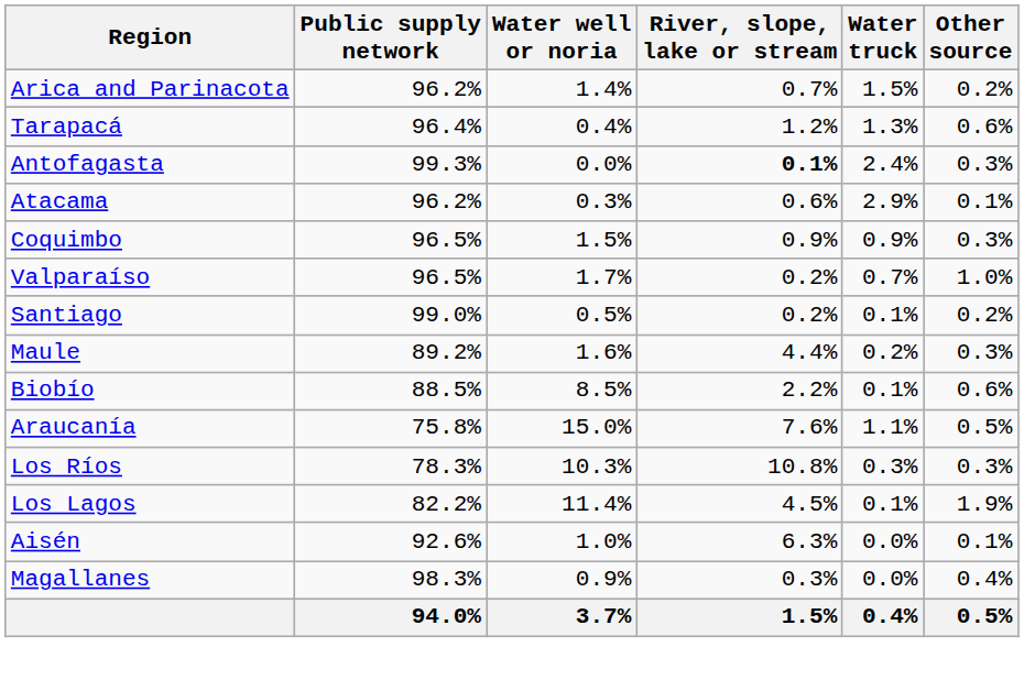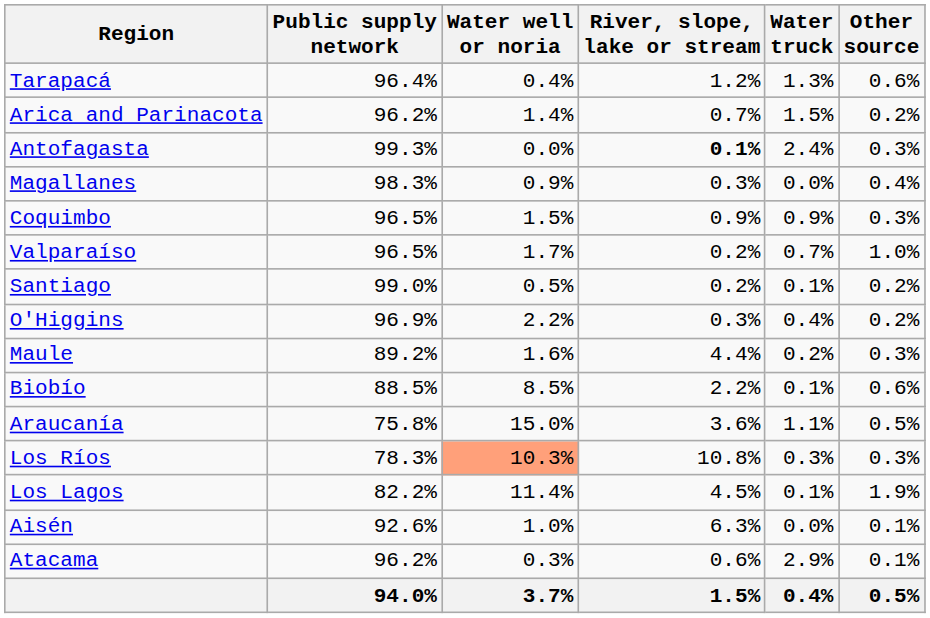rows swapped: Arica and Parinacota <-> Tarapacá
rows swapped: Atacama <-> Magallanes
+ row: O'Higgins | 96.9% | 2.2% | 0.3% | 0.4% | 0.2%
Araucanía | River, slope, lake or stream: 7.6% -> 3.6%
Los Ríos | Water well or noria: no background -> lightsalmon background
